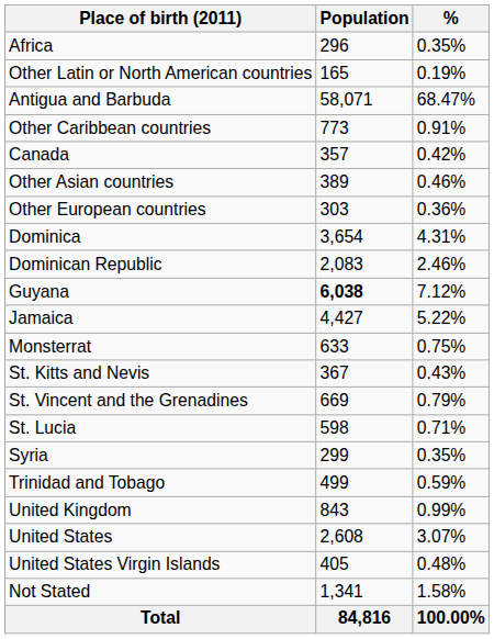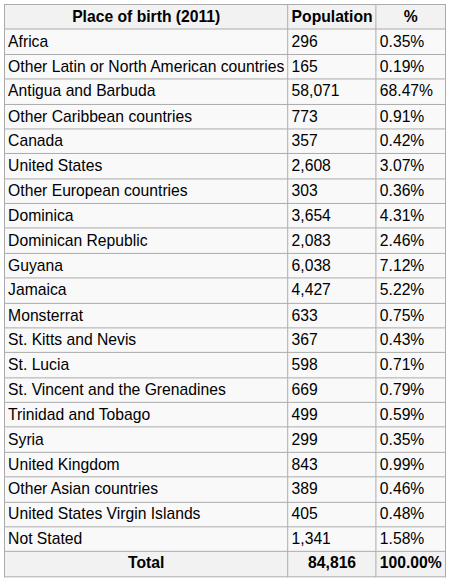rows swapped: Other Asian countries <-> United States
Guyana | Population: bold -> normal
rows swapped: St. Lucia <-> St. Vincent and the Grenadines
rows swapped: Syria <-> Trinidad and Tobago
